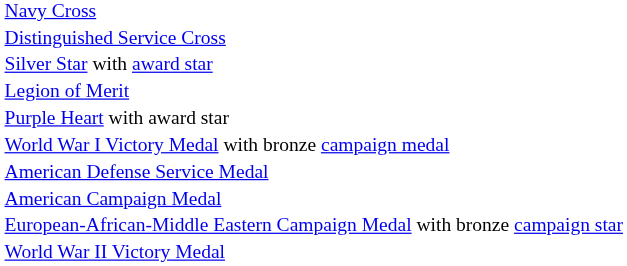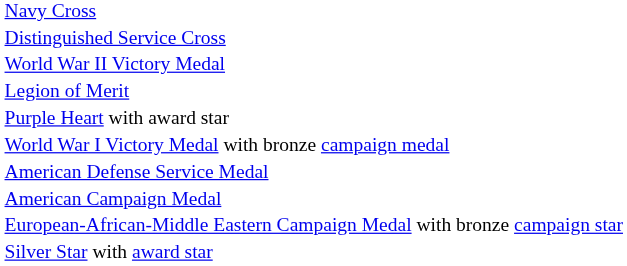rows swapped: Silver Star with award star <-> World War II Victory Medal
